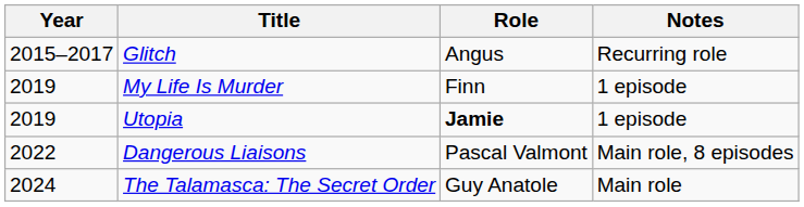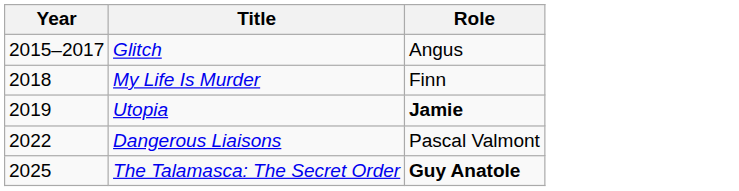- column: Notes | Recurring role | 1 episode | 1 episode | Main role, 8 episodes | Main role
My Life Is Murder | Year: 2019 -> 2018
The Talamasca: The Secret Order | Year: 2024 -> 2025
The Talamasca: The Secret Order | Role: normal -> bold
